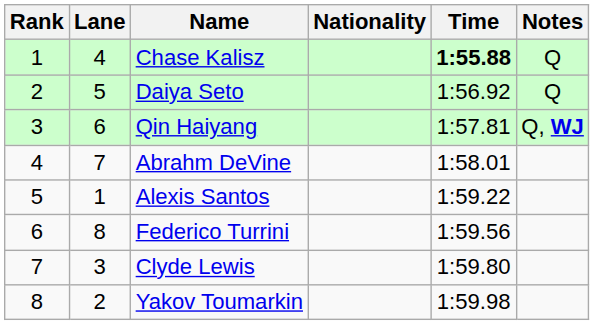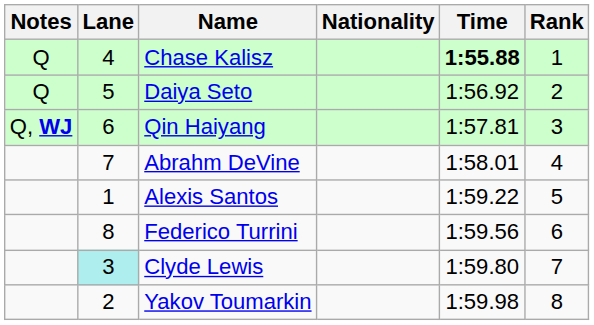columns swapped: Rank <-> Notes
Clyde Lewis | Lane: no background -> paleturquoise background
